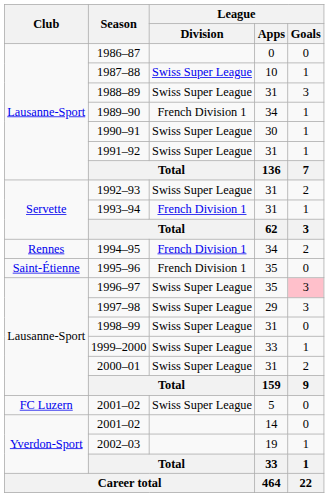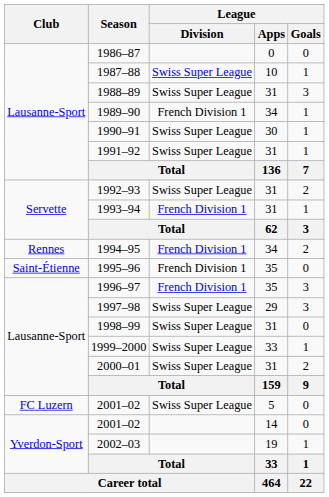1996–97 | League / Division: Swiss Super League -> French Division 1
1996–97 | League / Goals: pink background -> no background
